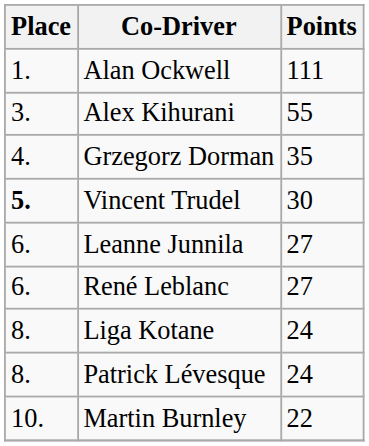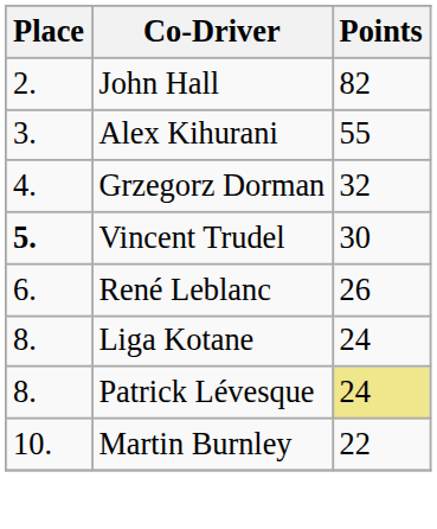- row: 1. | Alan Ockwell | 111
+ row: 2. | John Hall | 82
Grzegorz Dorman | Points: 35 -> 32
- row: 6. | Leanne Junnila | 27
René Leblanc | Points: 27 -> 26
Patrick Lévesque | Points: no background -> khaki background
